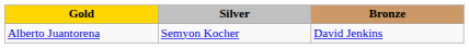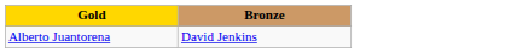- column: Silver | Semyon Kocher
